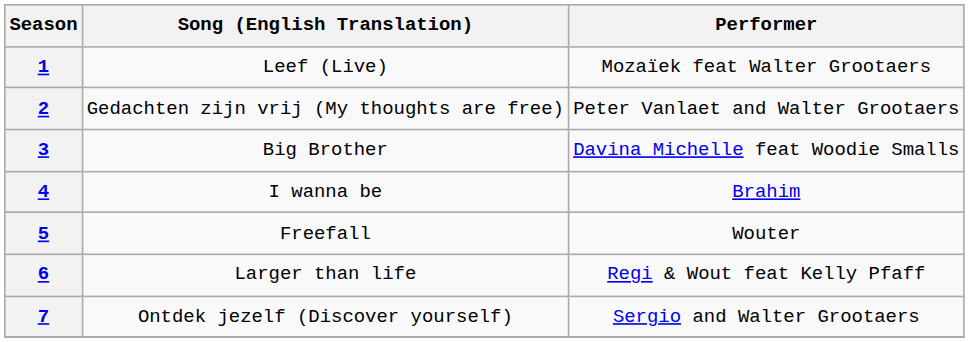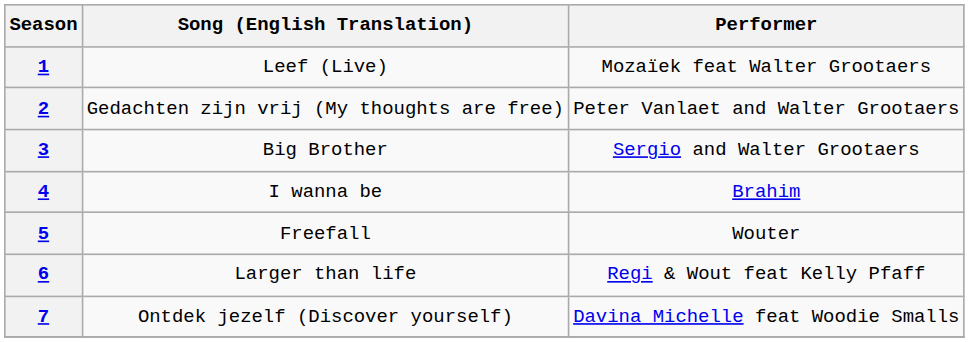3 | Performer: Davina Michelle feat Woodie Smalls -> Sergio and Walter Grootaers
7 | Performer: Sergio and Walter Grootaers -> Davina Michelle feat Woodie Smalls
